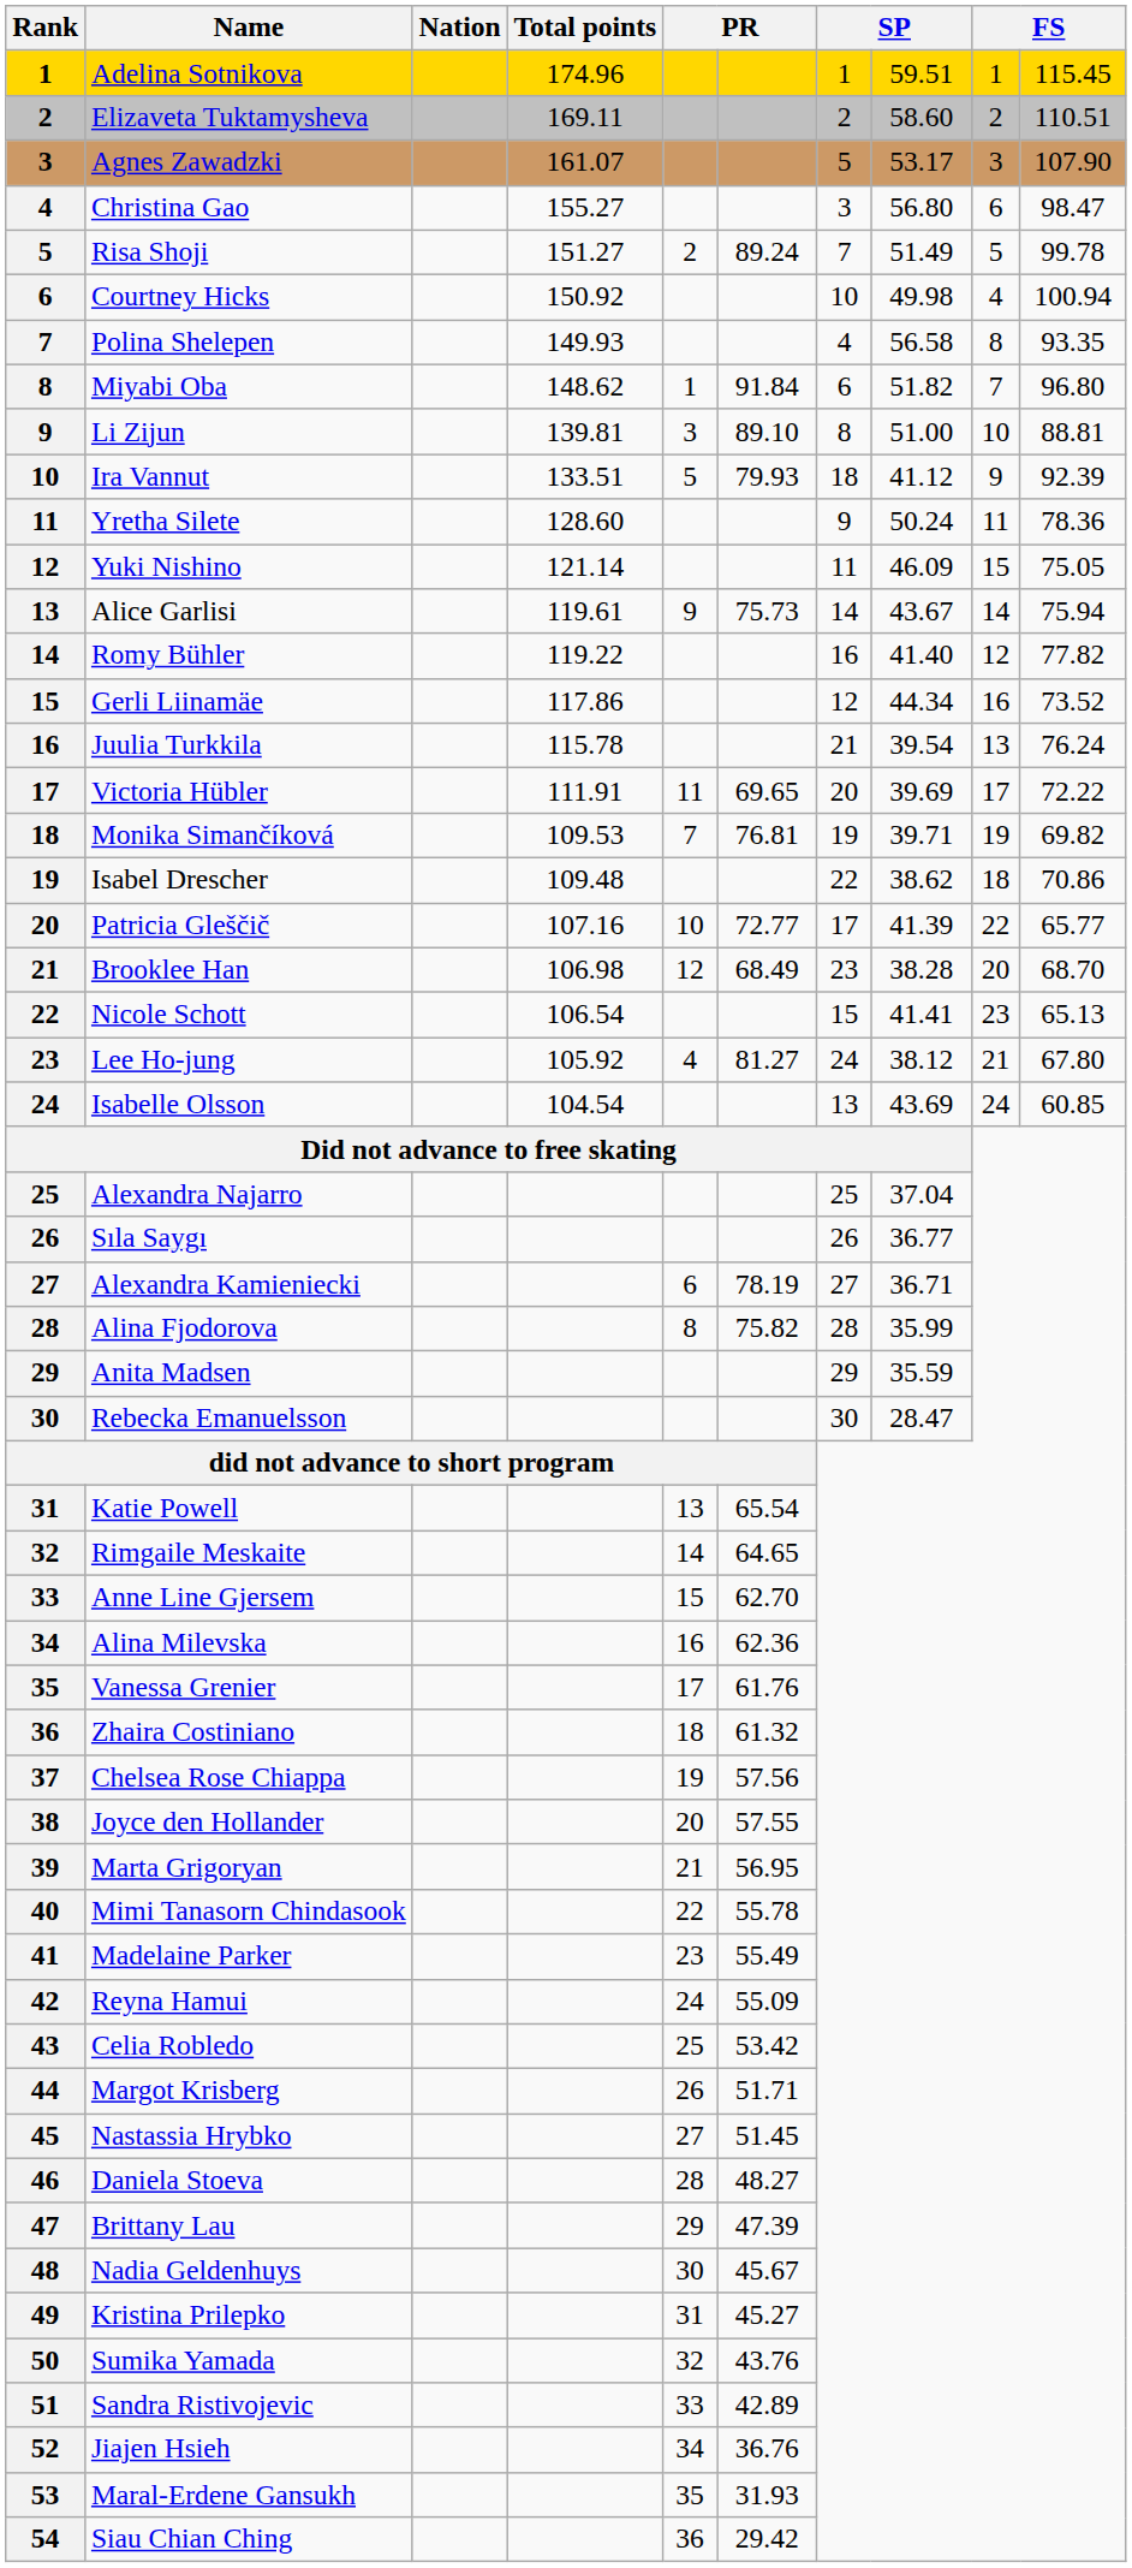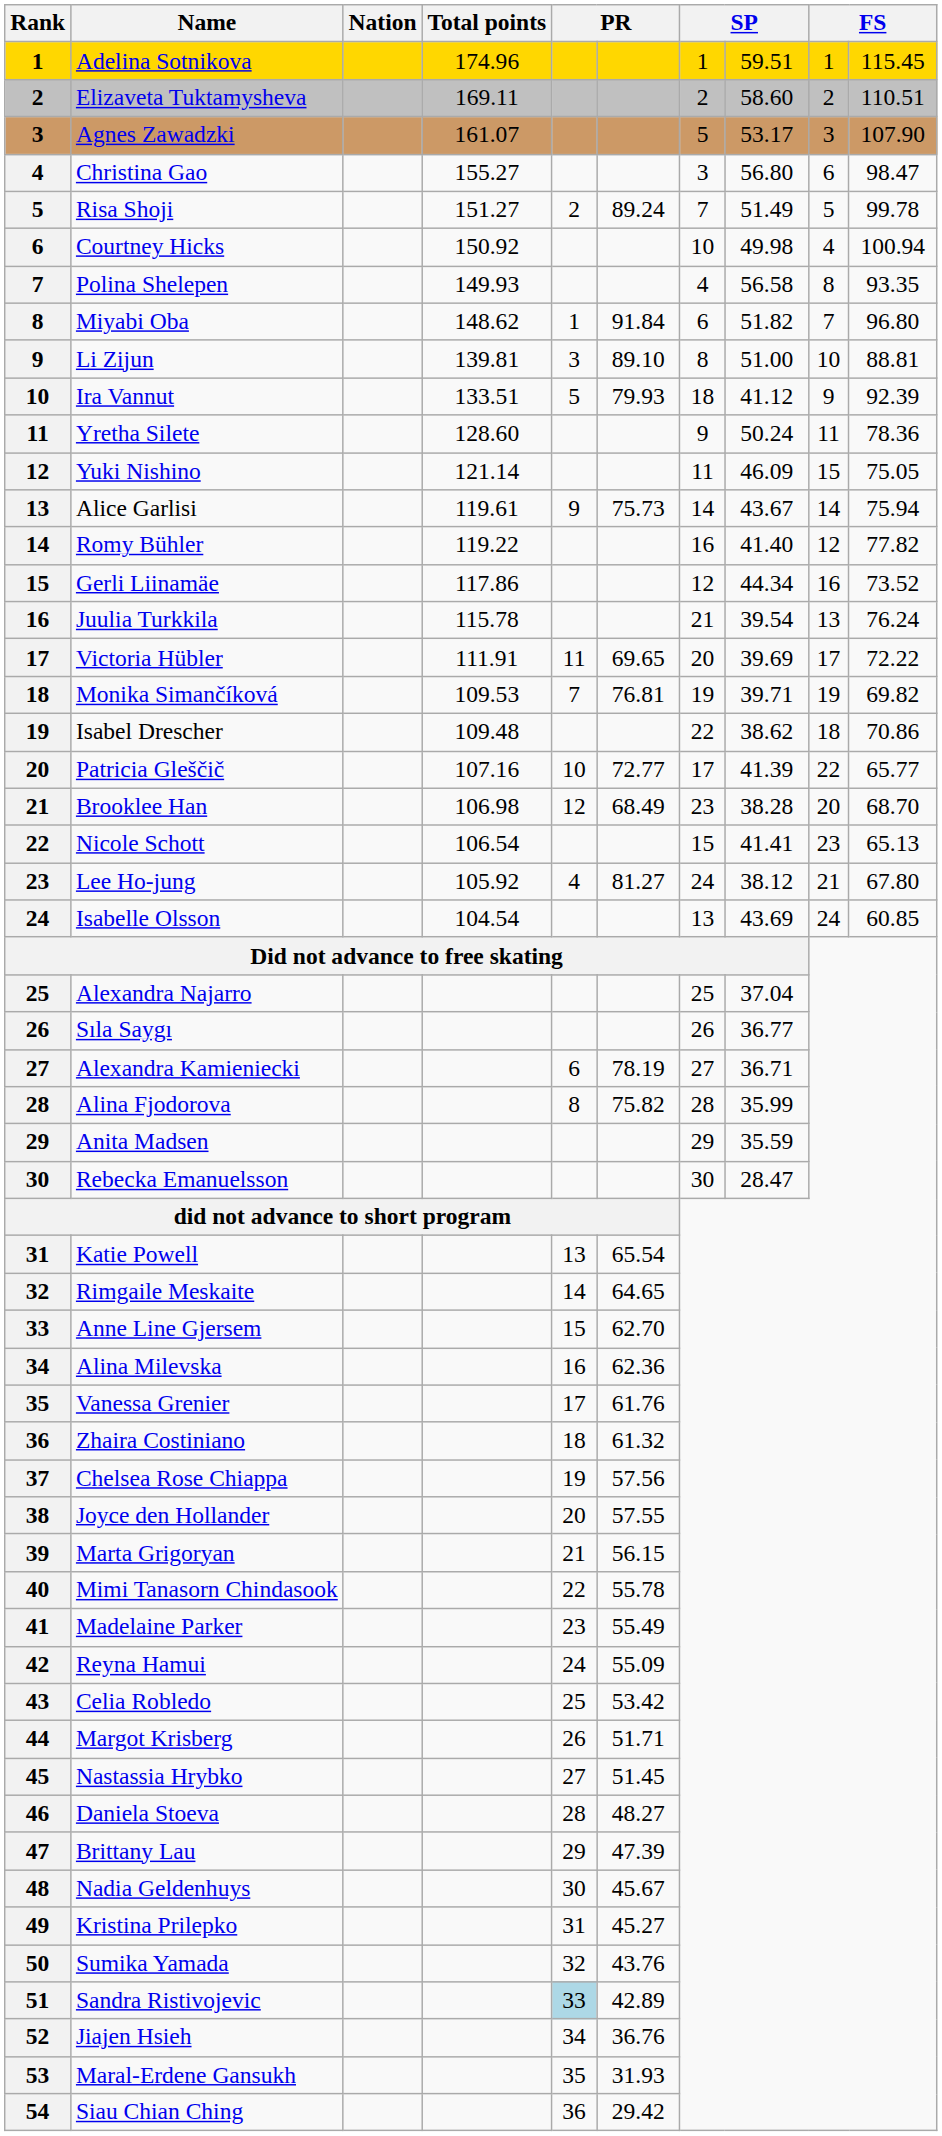Marta Grigoryan | column 6: 56.95 -> 56.15
Sandra Ristivojevic | column 5: no background -> lightblue background
